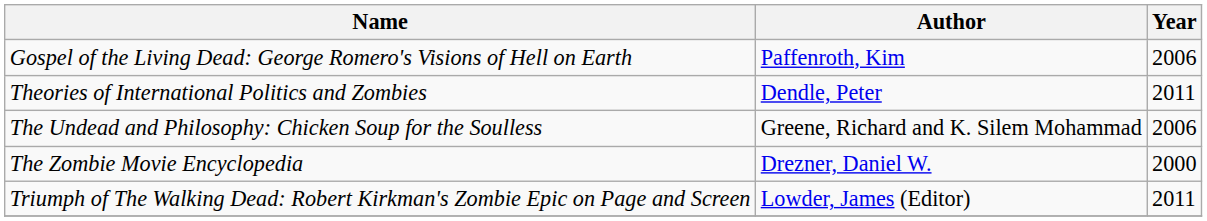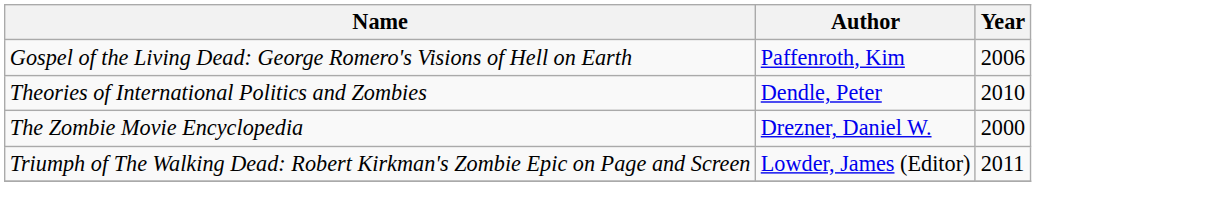Theories of International Politics and Zombies | Year: 2011 -> 2010
- row: The Undead and Philosophy: Chicken Soup for the Soulless | Greene, Richard and K. Silem Mohammad | 2006
